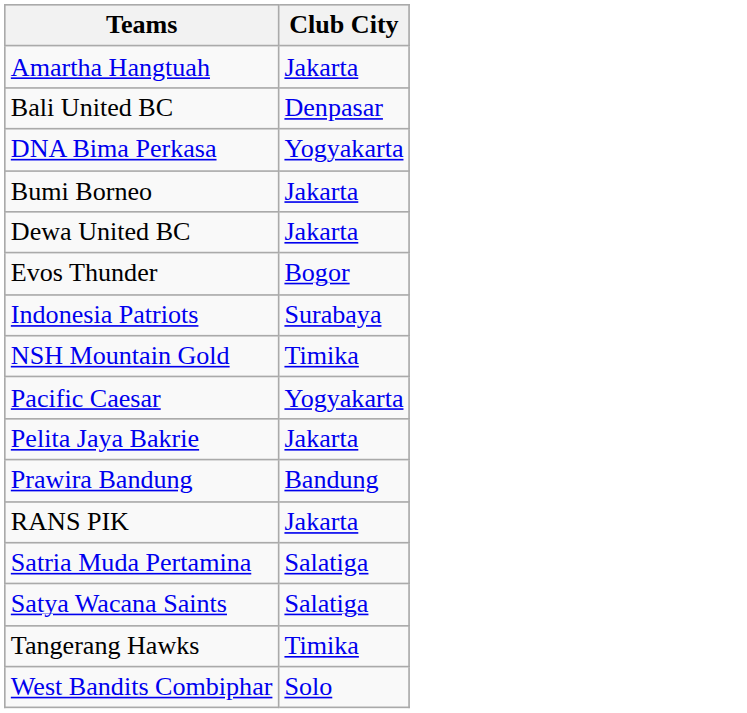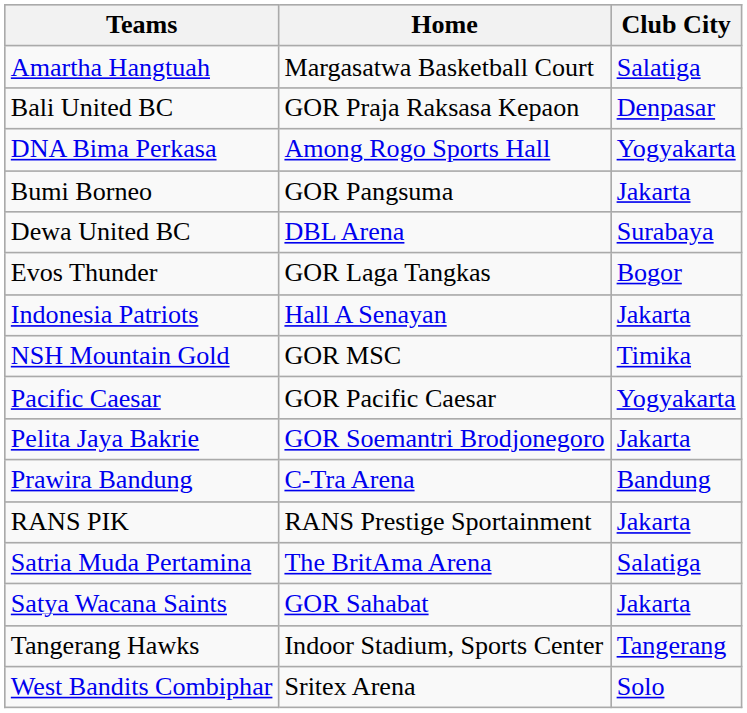+ column: Home | Margasatwa Basketball Court | GOR Praja Raksasa Kepaon | Among Rogo Sports Hall | GOR Pangsuma | DBL Arena | GOR Laga Tangkas | Hall A Senayan | GOR MSC | GOR Pacific Caesar | GOR Soemantri Brodjonegoro | C-Tra Arena | RANS Prestige Sportainment | The BritAma Arena | GOR Sahabat | Indoor Stadium, Sports Center | Sritex Arena
Amartha Hangtuah | Club City: Jakarta -> Salatiga
Dewa United BC | Club City: Jakarta -> Surabaya
Indonesia Patriots | Club City: Surabaya -> Jakarta
Satya Wacana Saints | Club City: Salatiga -> Jakarta
Tangerang Hawks | Club City: Timika -> Tangerang
